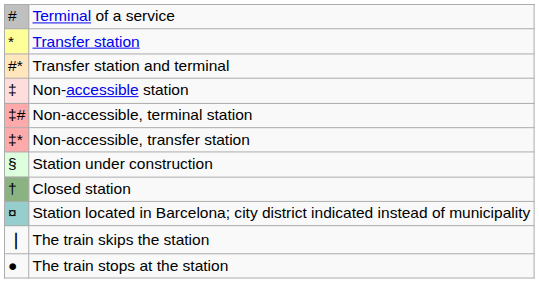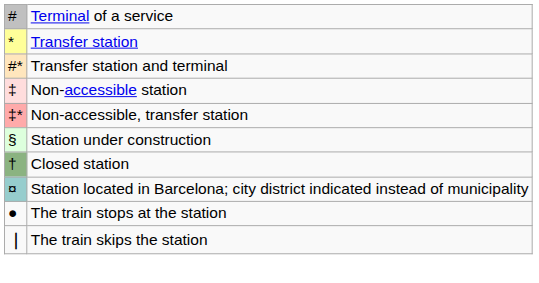- row: ‡# | Non-accessible, terminal station
rows swapped: The train stops at the station <-> The train skips the station
